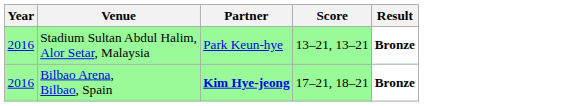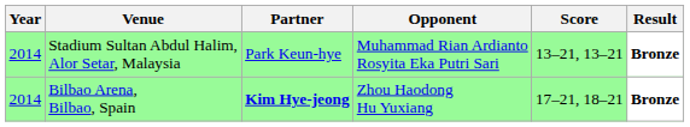+ column: Opponent | Muhammad Rian Ardianto Rosyita Eka Putri Sari | Zhou Haodong Hu Yuxiang
Stadium Sultan Abdul Halim, Alor Setar, Malaysia | Year: 2016 -> 2014
Bilbao Arena, Bilbao, Spain | Year: 2016 -> 2014
